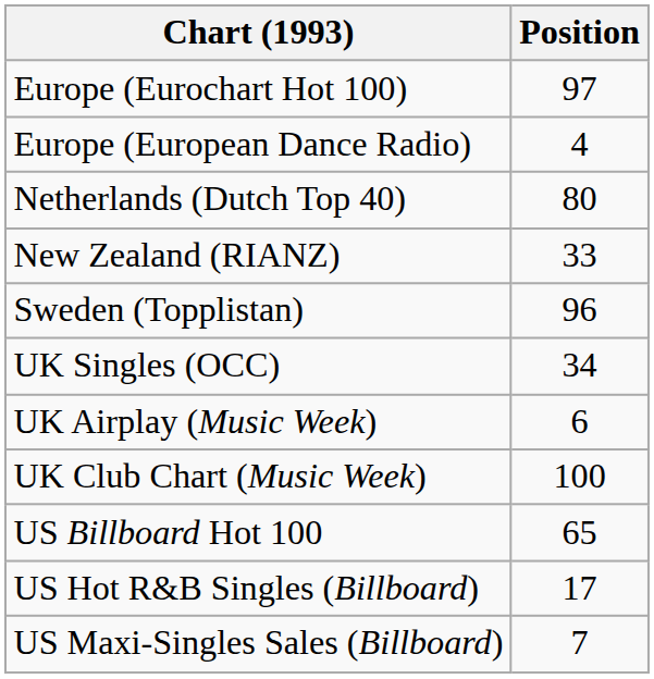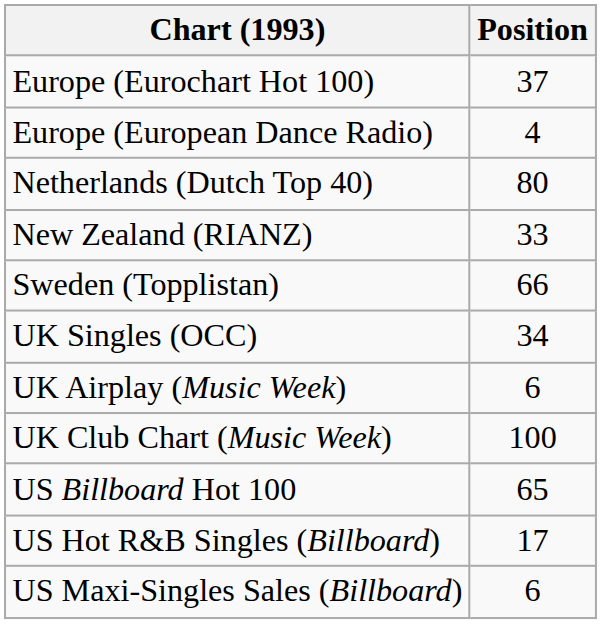Europe (Eurochart Hot 100) | Position: 97 -> 37
Sweden (Topplistan) | Position: 96 -> 66
US Maxi-Singles Sales (Billboard) | Position: 7 -> 6
